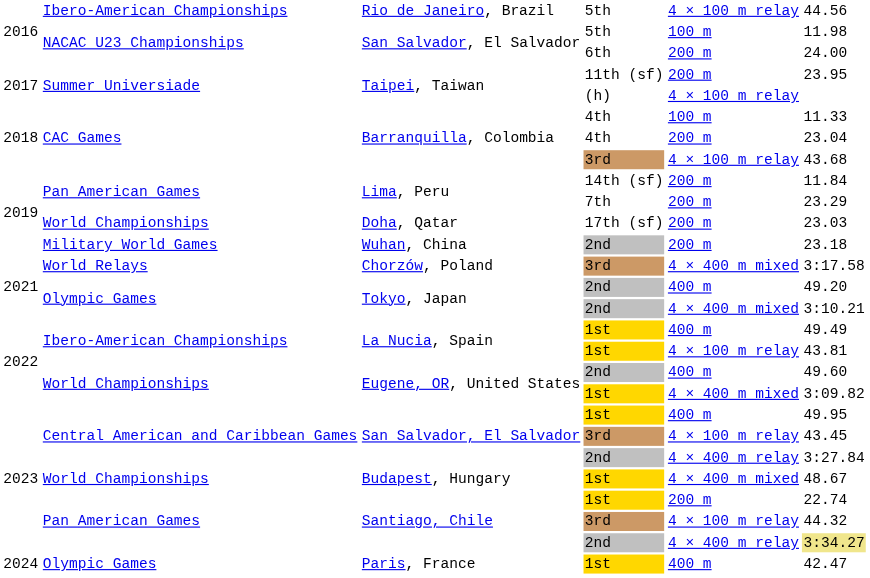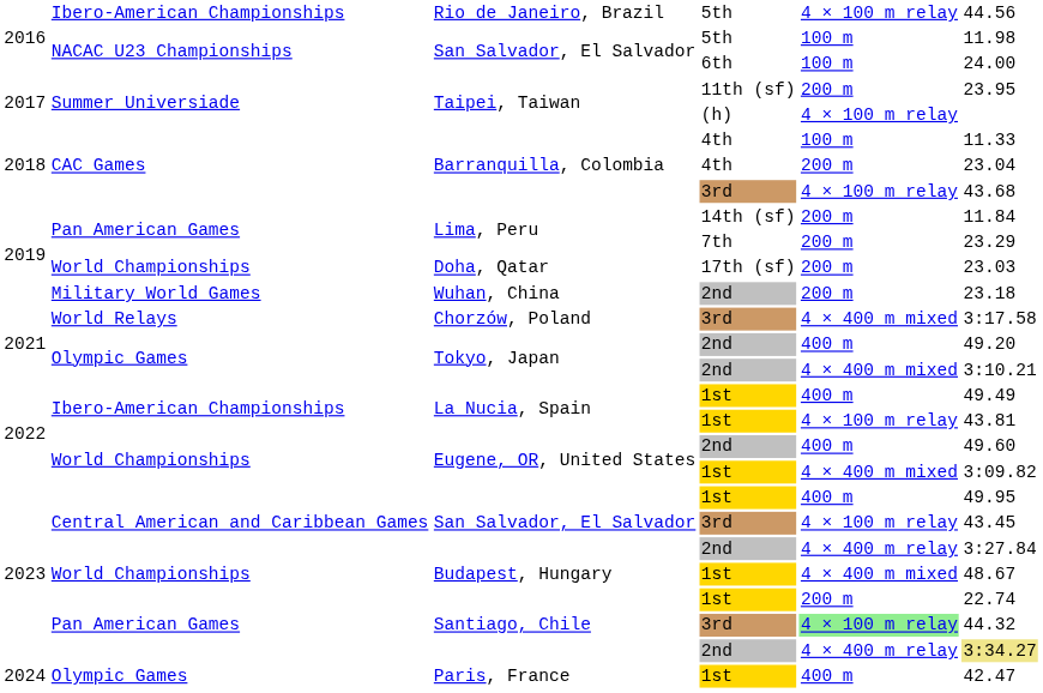San Salvador, El Salvador / 6th | column 5: 200 m -> 100 m
Santiago, Chile / 3rd | column 5: no background -> lightgreen background
